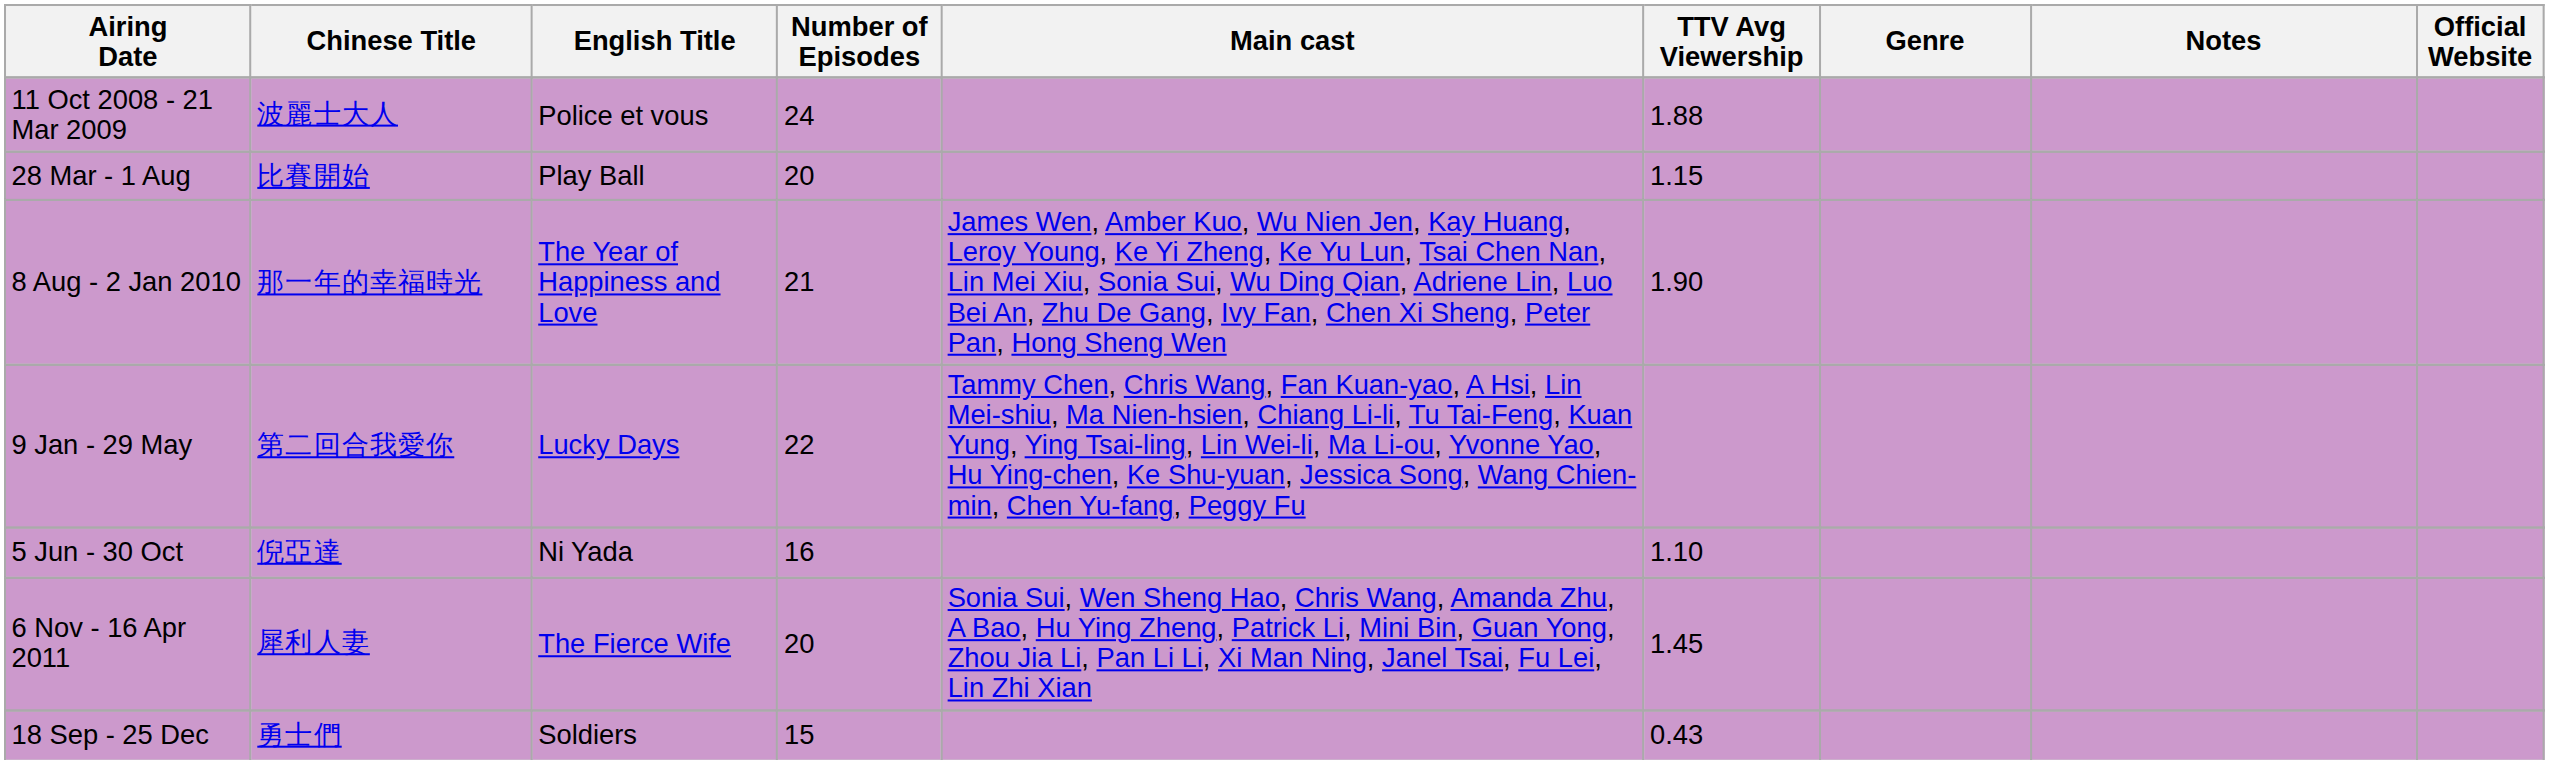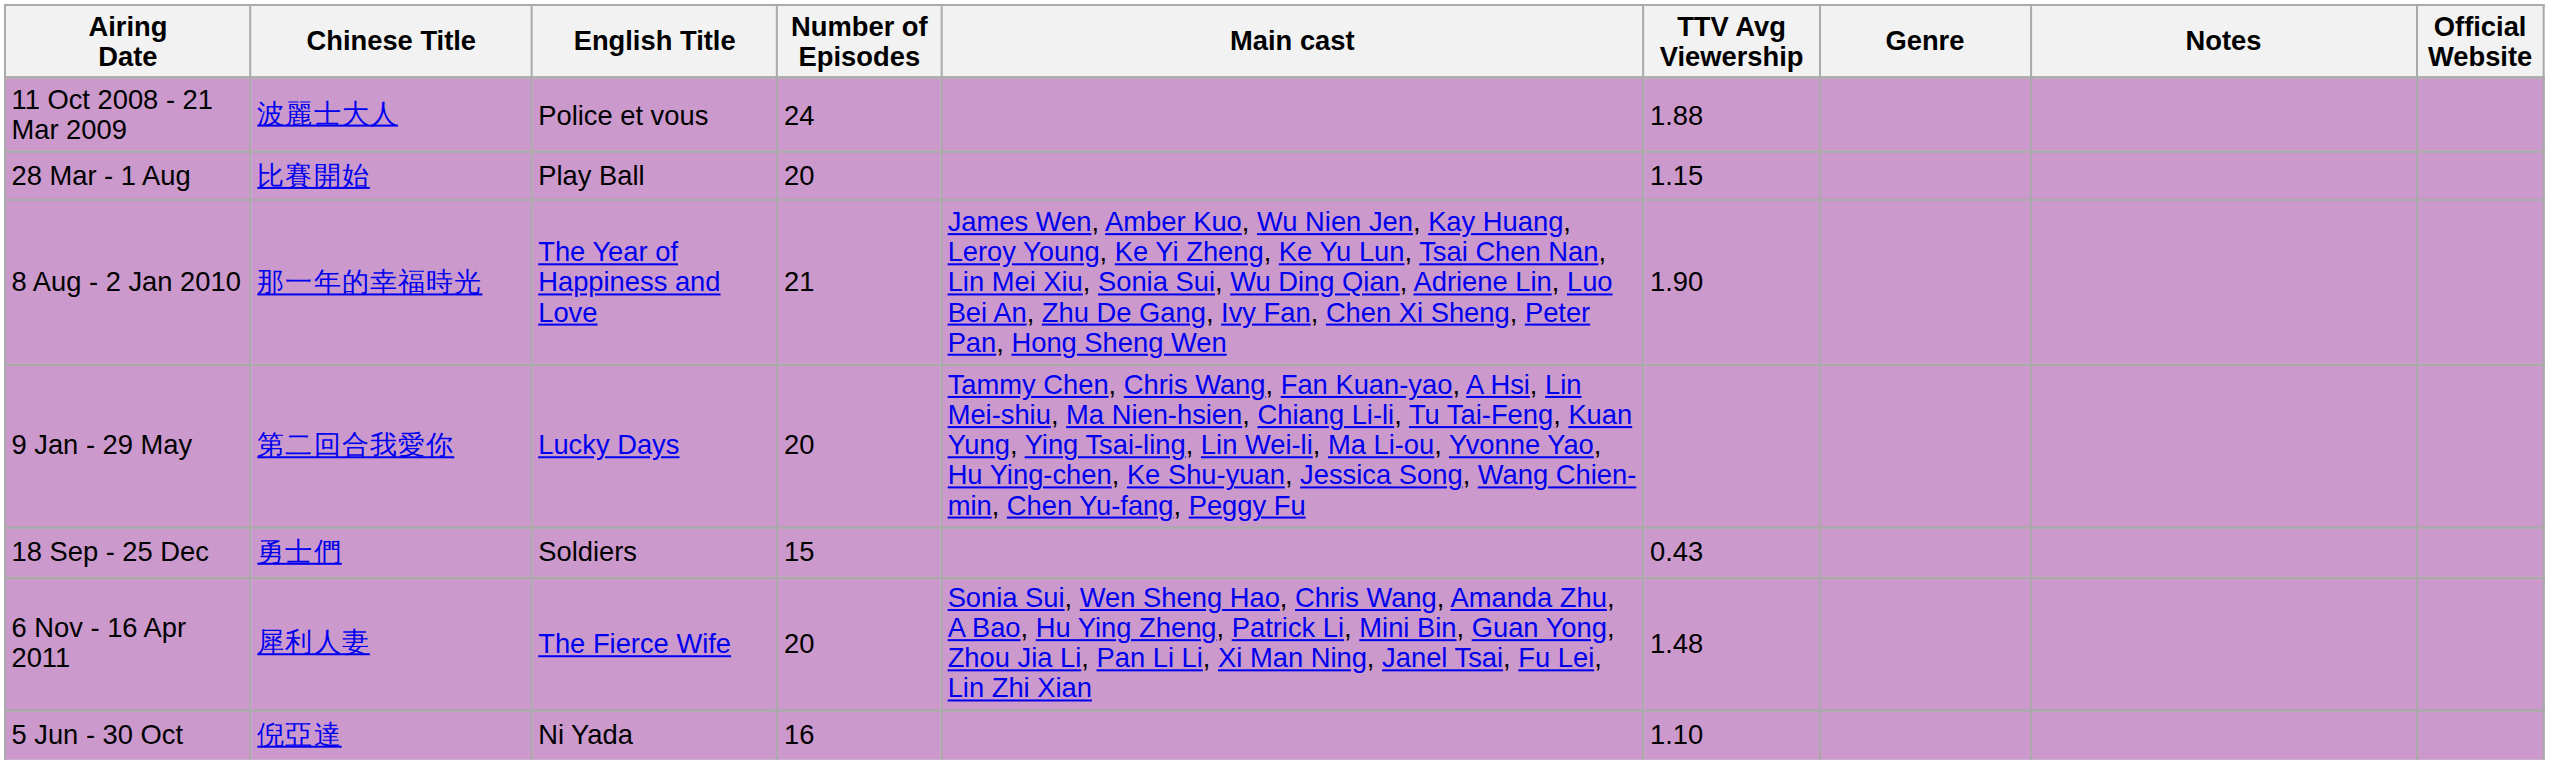9 Jan - 29 May | Number of Episodes: 22 -> 20
rows swapped: 5 Jun - 30 Oct <-> 18 Sep - 25 Dec
6 Nov - 16 Apr 2011 | TTV Avg Viewership: 1.45 -> 1.48
